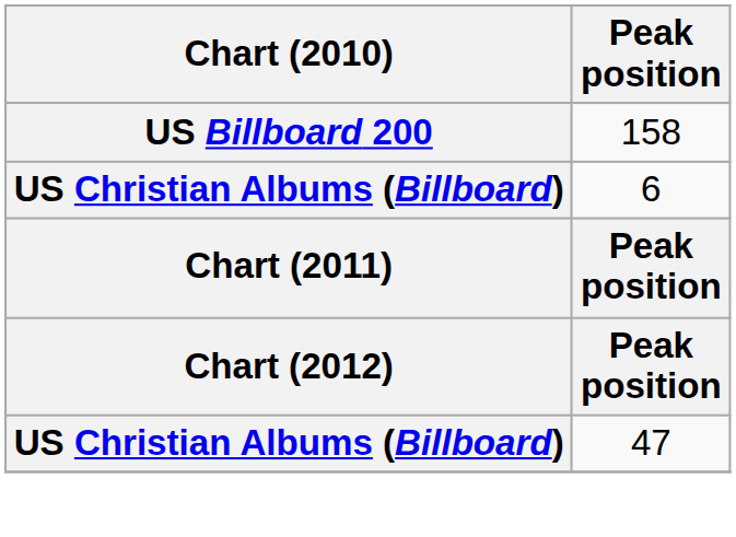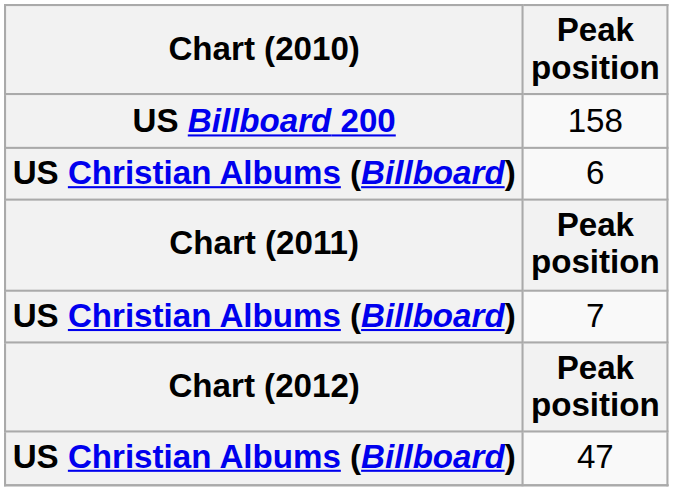+ row: US Christian Albums (Billboard) | 7
